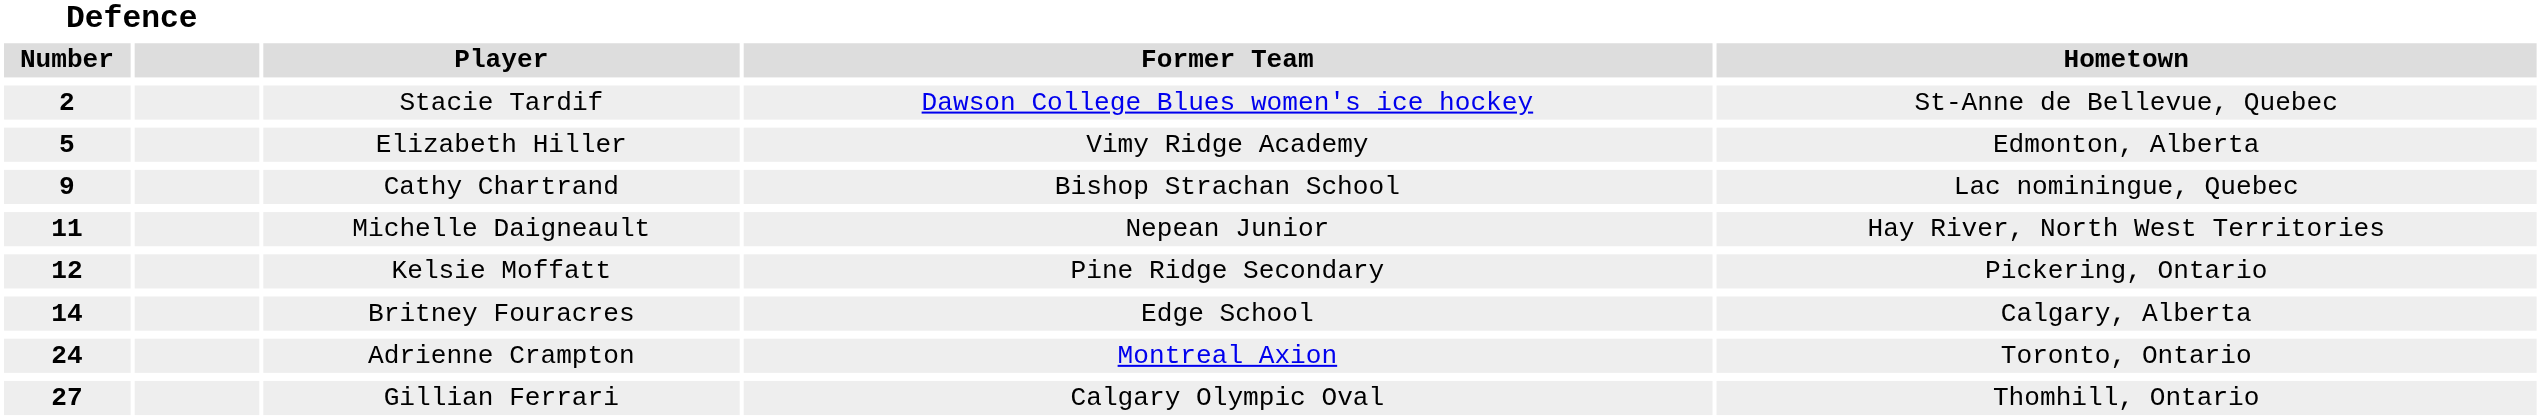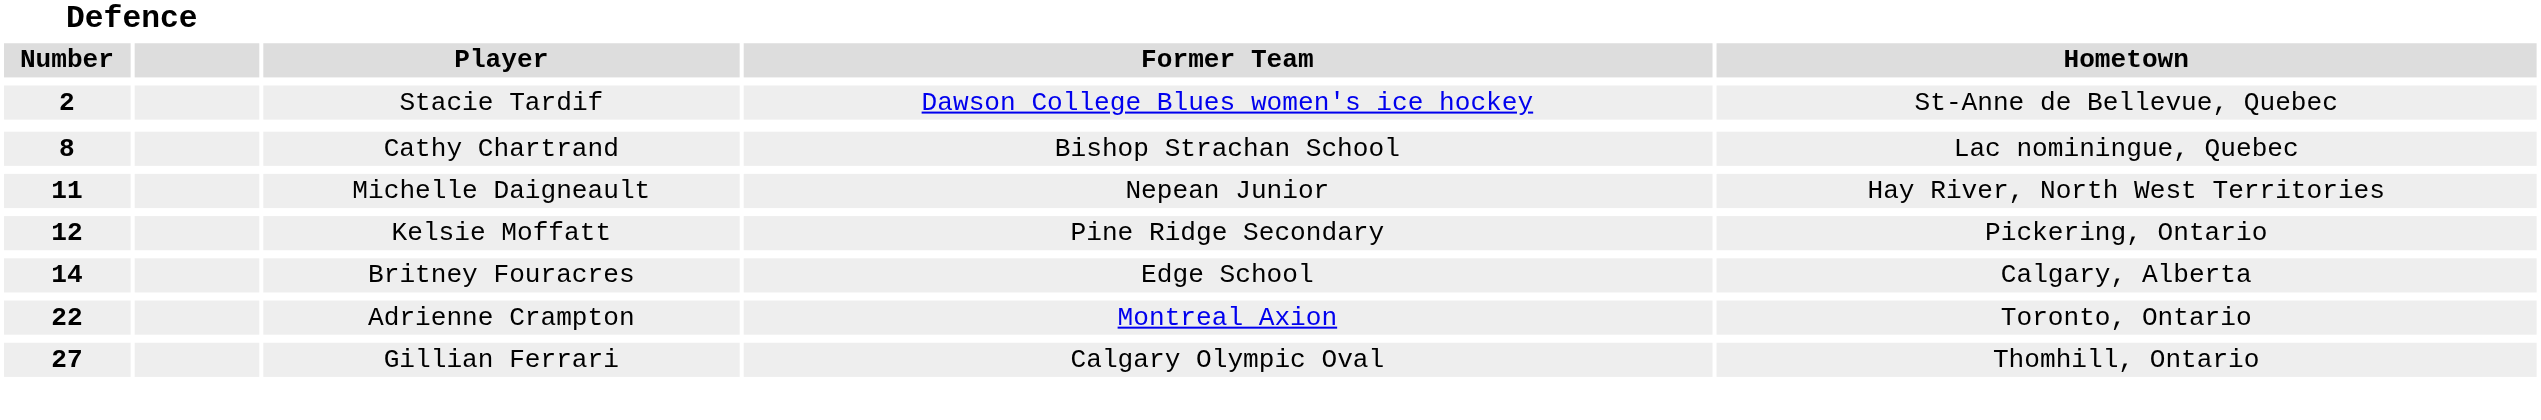- row: 5 | Elizabeth Hiller | Vimy Ridge Academy | Edmonton, Alberta
Cathy Chartrand | Defence / Number: 9 -> 8
Adrienne Crampton | Defence / Number: 24 -> 22
